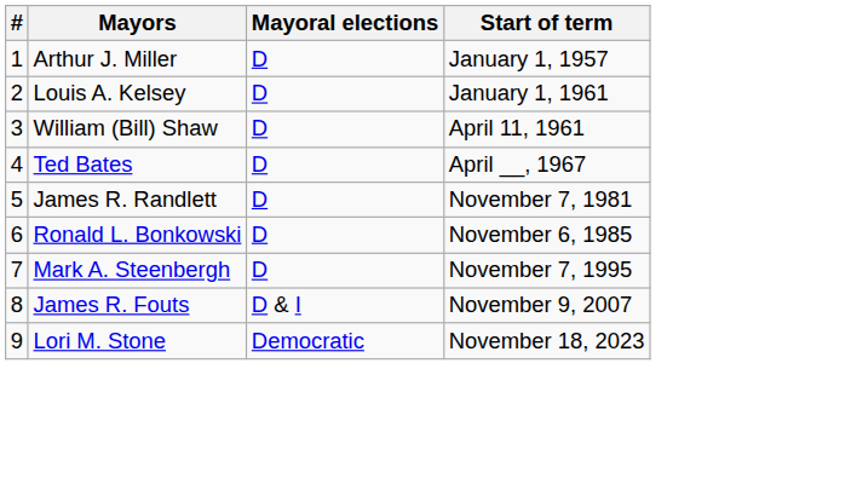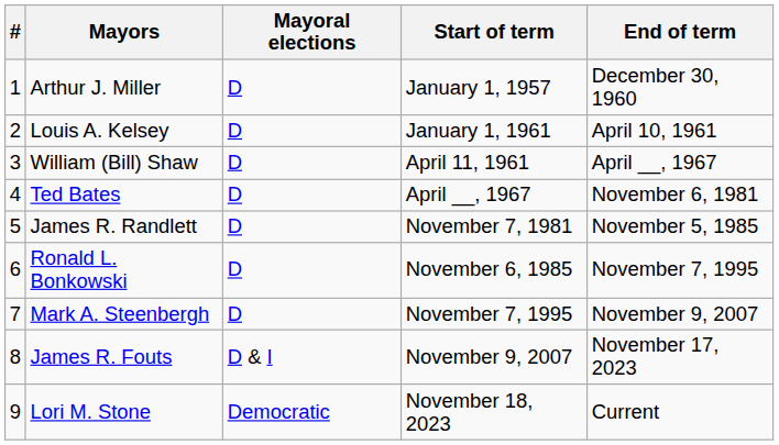+ column: End of term | December 30, 1960 | April 10, 1961 | April __, 1967 | November 6, 1981 | November 5, 1985 | November 7, 1995 | November 9, 2007 | November 17, 2023 | Current
